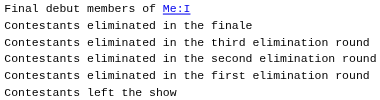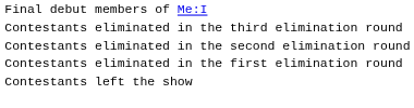- row: Contestants eliminated in the finale
